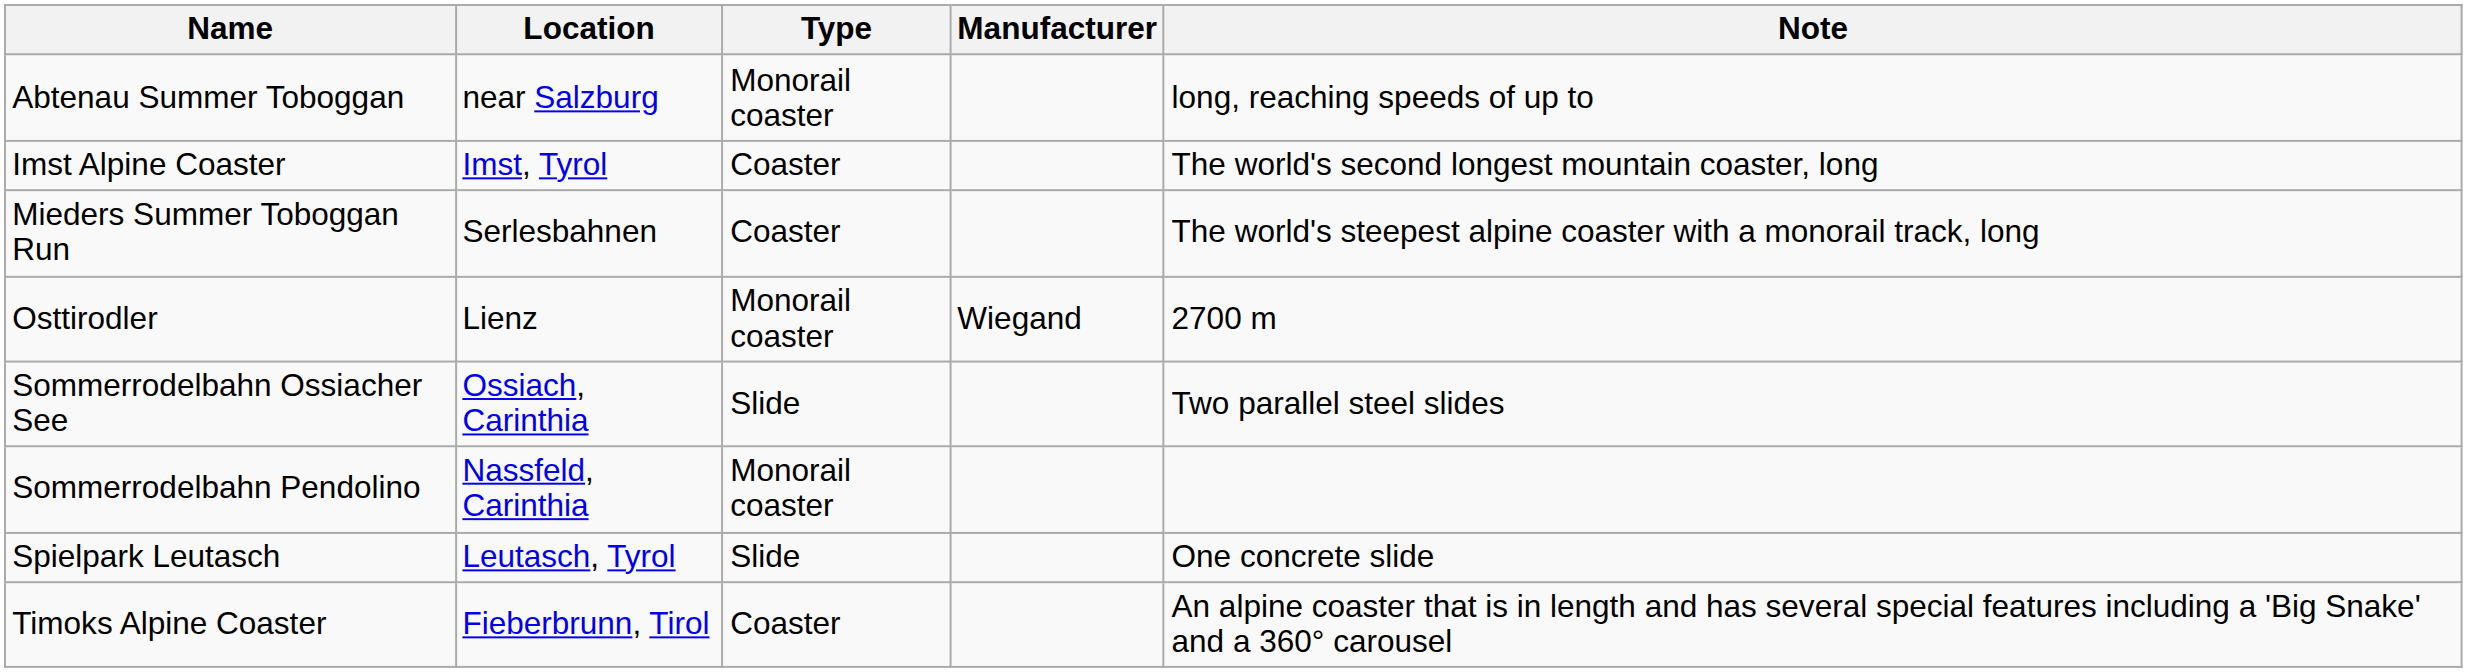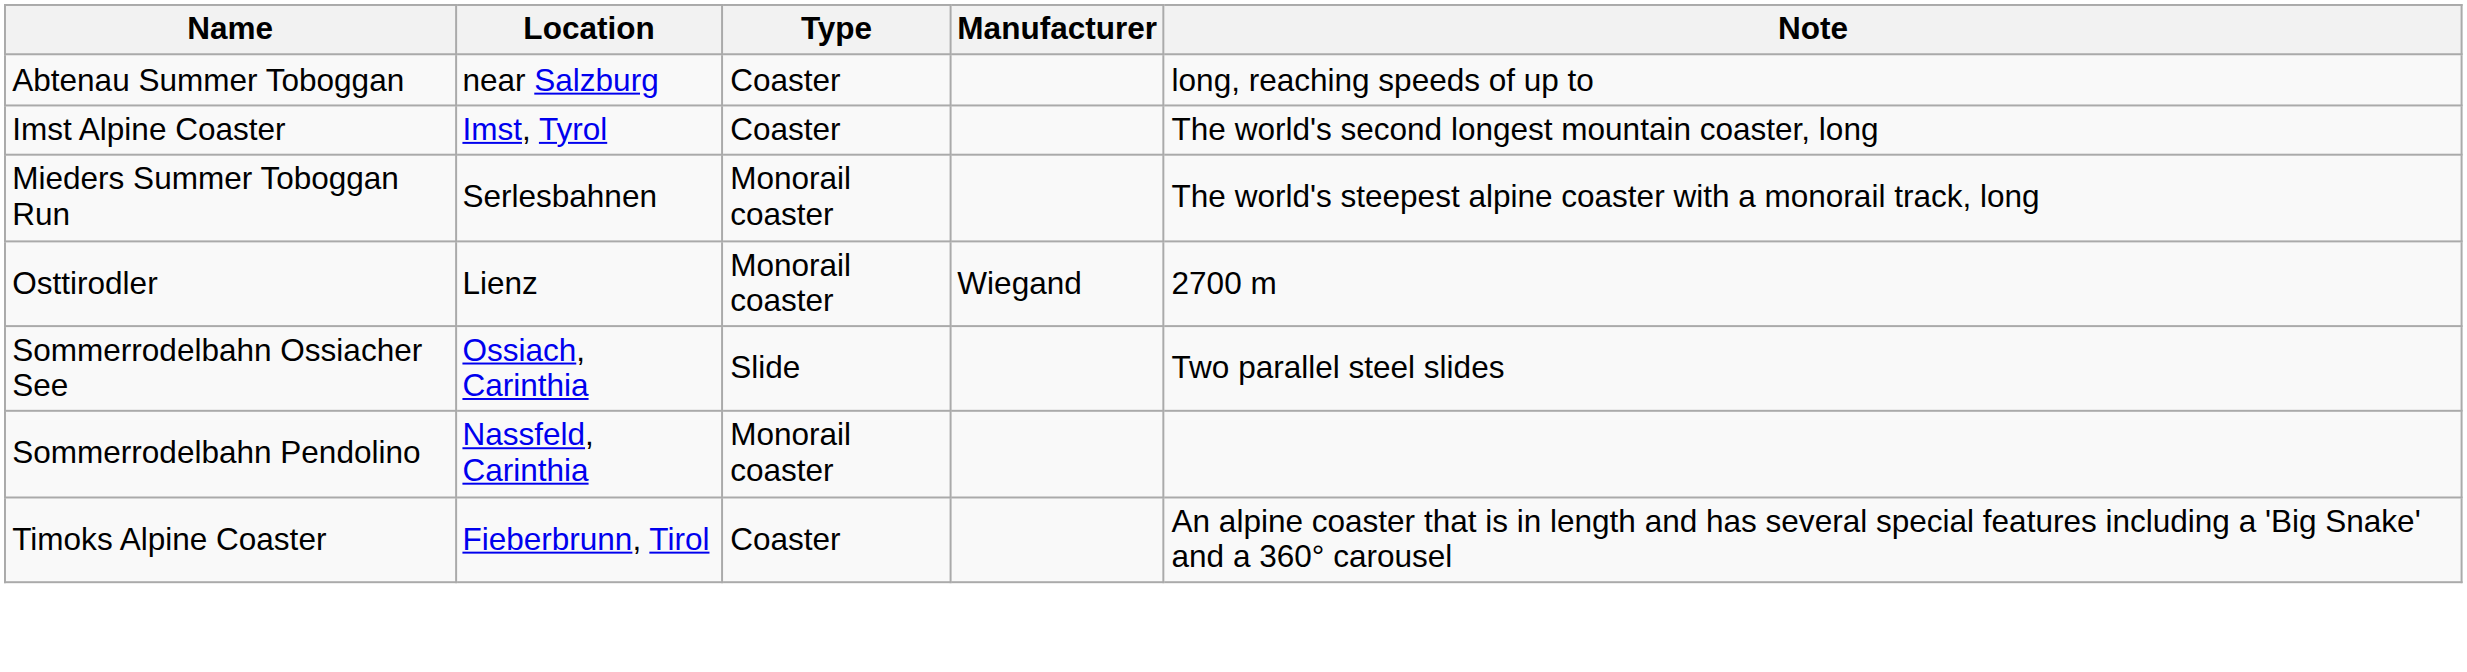Abtenau Summer Toboggan | Type: Monorail coaster -> Coaster
Mieders Summer Toboggan Run | Type: Coaster -> Monorail coaster
- row: Spielpark Leutasch | Leutasch, Tyrol | Slide | One concrete slide
